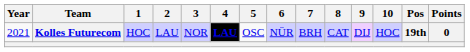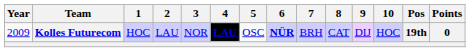Kolles Futurecom | Year: 2021 -> 2009
Kolles Futurecom | 6: normal -> bold
